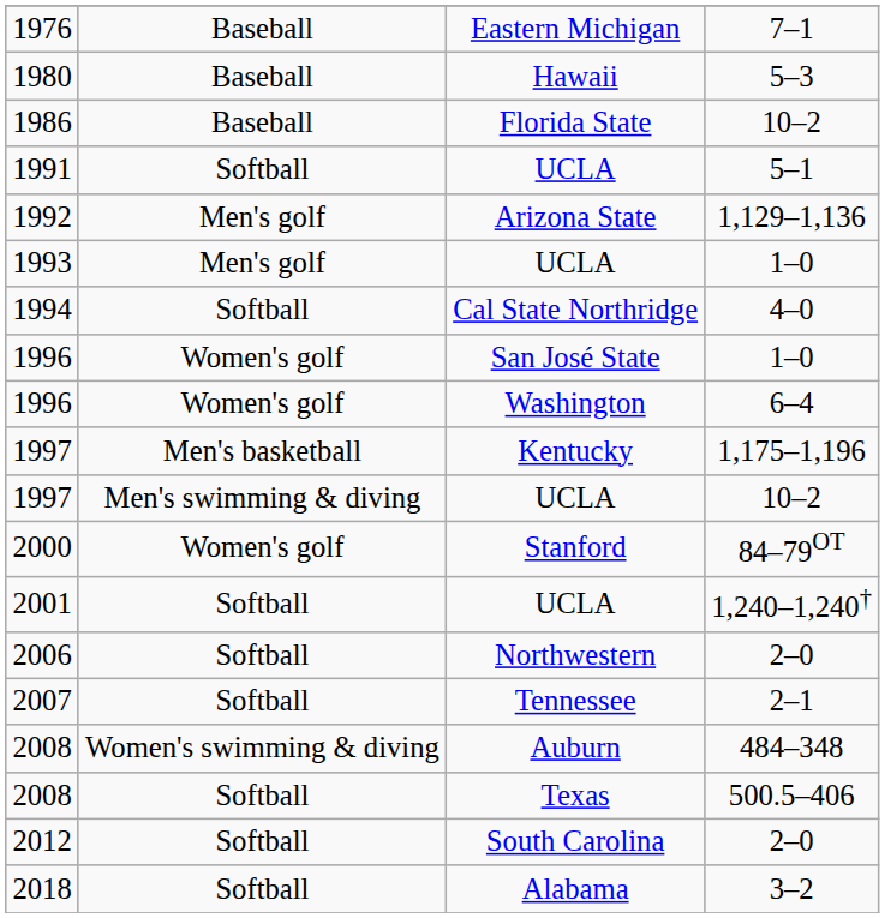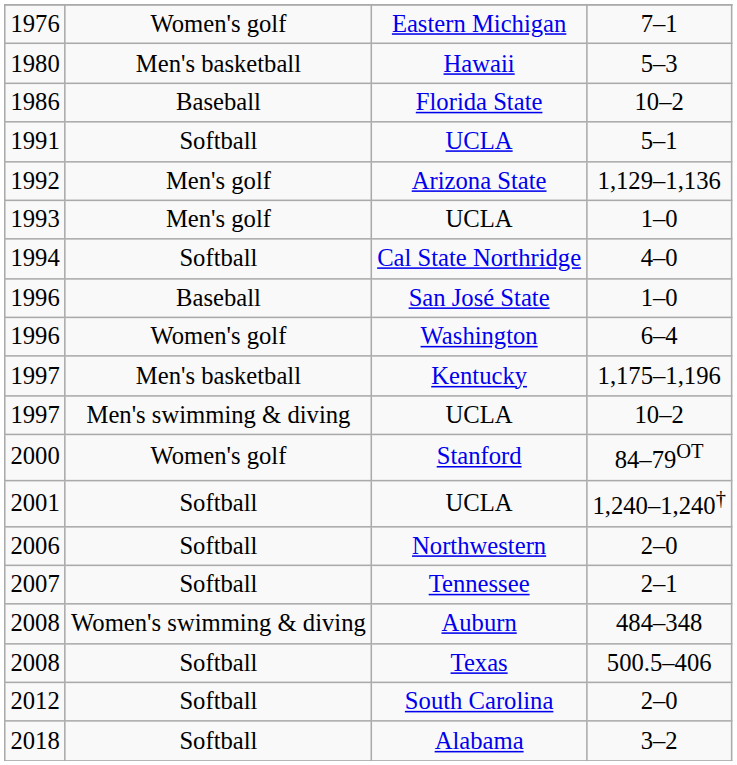1976 | column 2: Baseball -> Women's golf
1980 | column 2: Baseball -> Men's basketball
1996 / San José State | column 2: Women's golf -> Baseball
